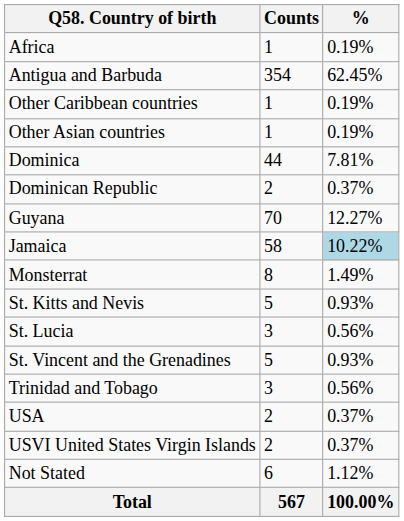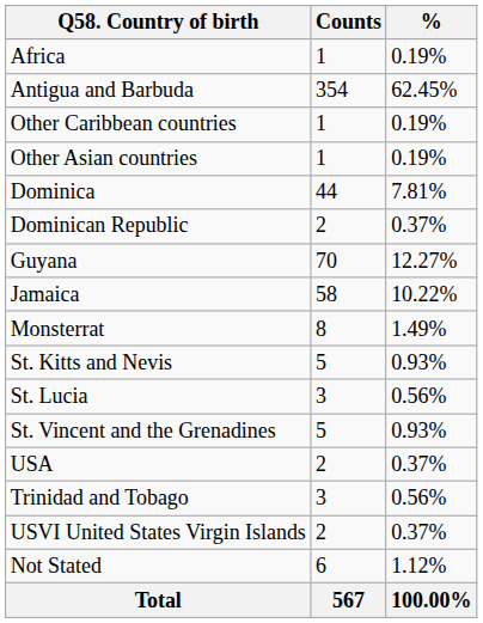Jamaica | %: lightblue background -> no background
rows swapped: Trinidad and Tobago <-> USA
